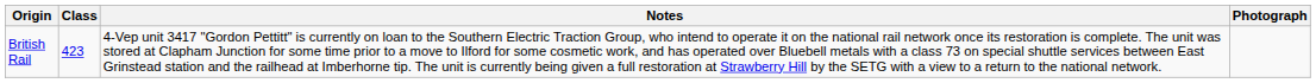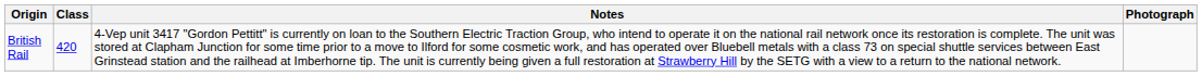British Rail | Class: 423 -> 420
